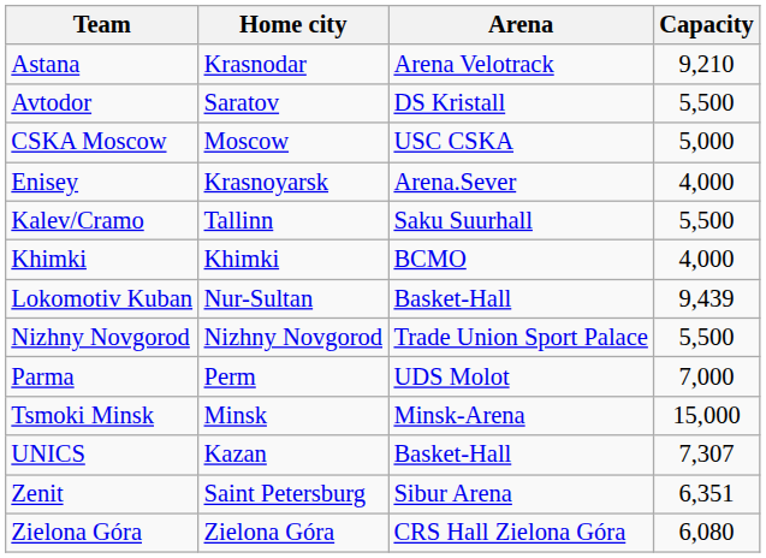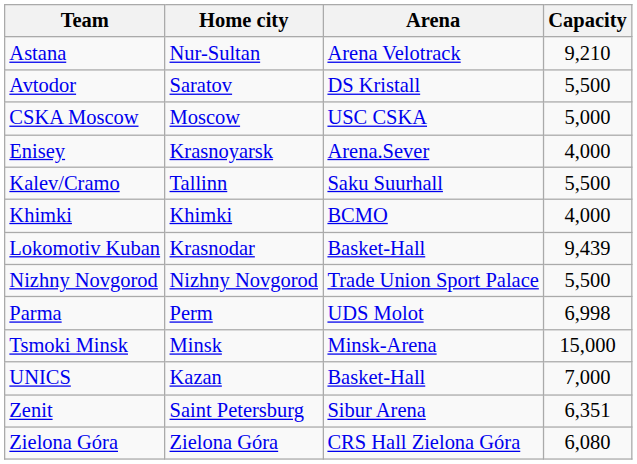Astana | Home city: Krasnodar -> Nur-Sultan
Lokomotiv Kuban | Home city: Nur-Sultan -> Krasnodar
Parma | Capacity: 7,000 -> 6,998
UNICS | Capacity: 7,307 -> 7,000
